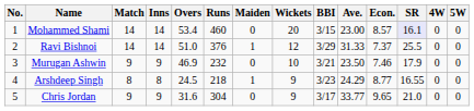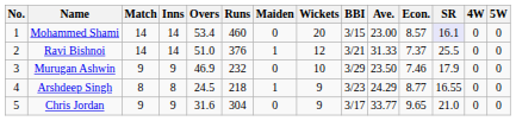Ravi Bishnoi | BBI: 3/29 -> 3/21
Murugan Ashwin | BBI: 3/21 -> 3/29
